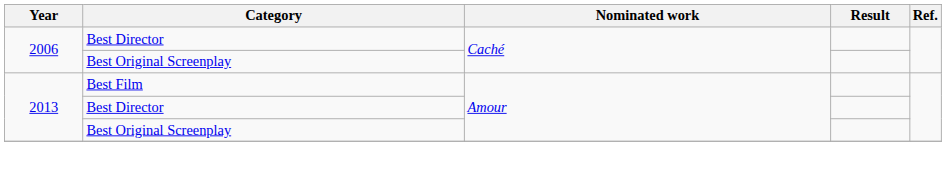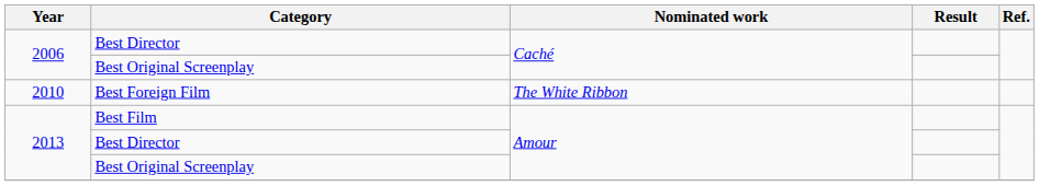+ row: 2010 | Best Foreign Film | The White Ribbon
